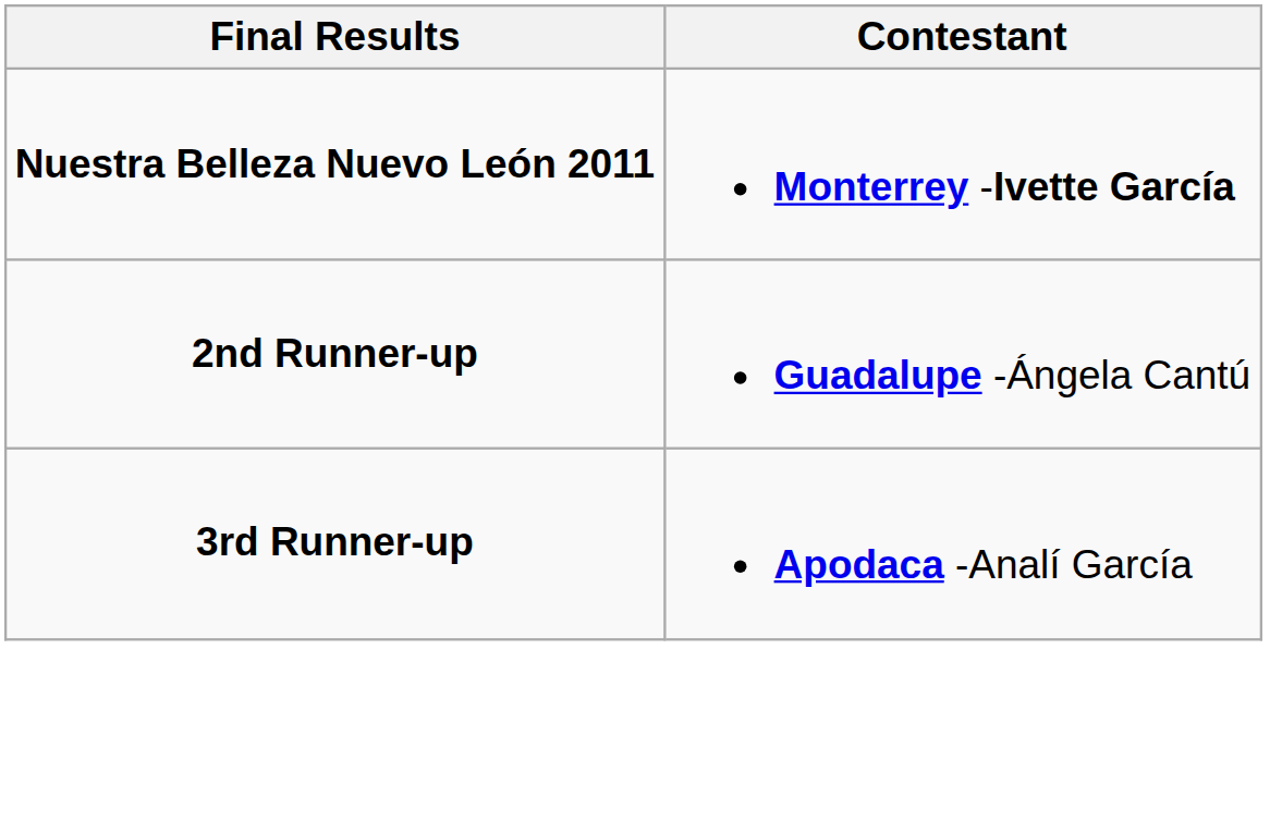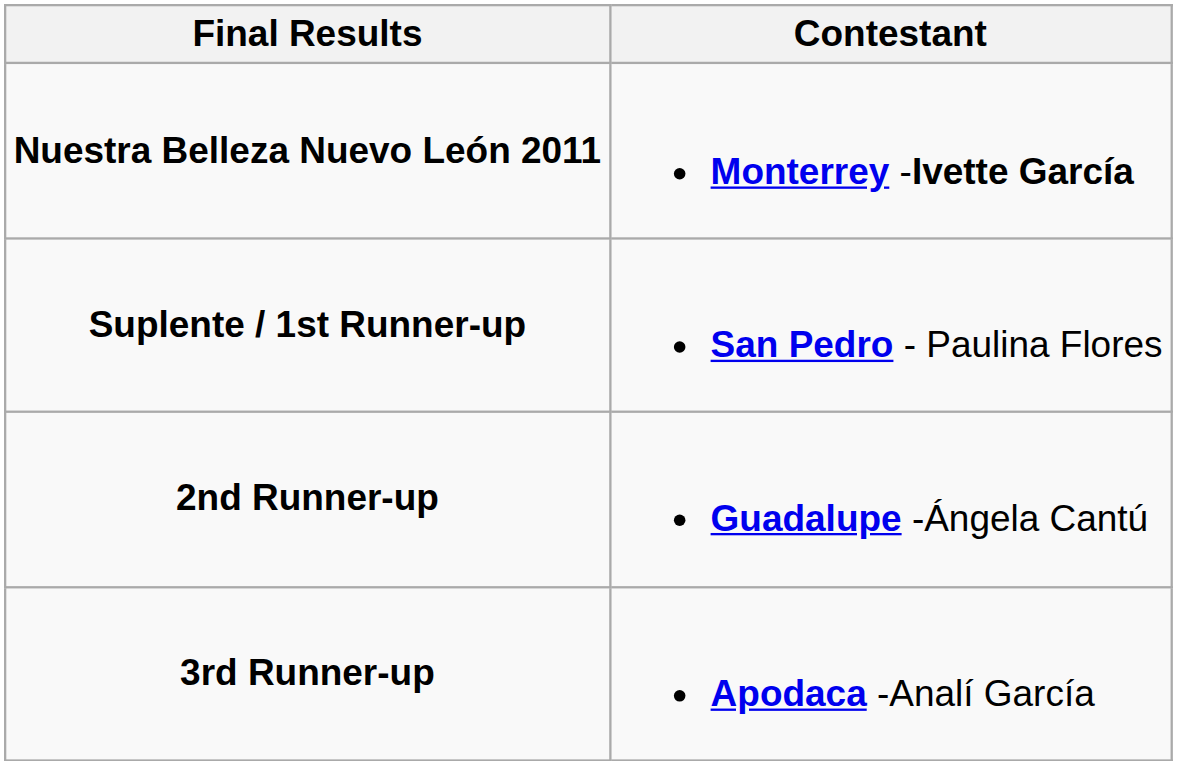+ row: Suplente / 1st Runner-up | San Pedro - Paulina Flores
